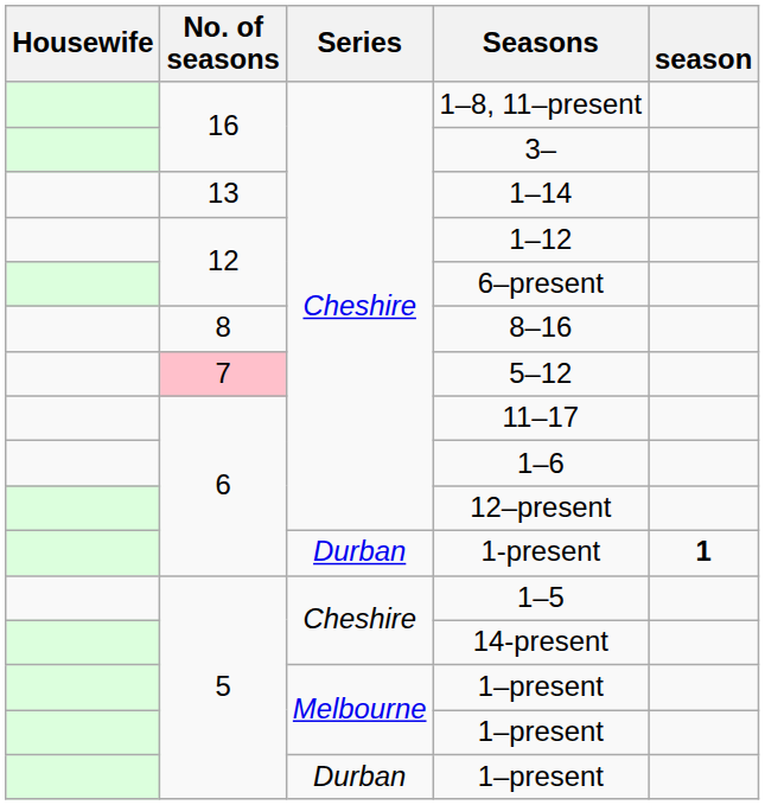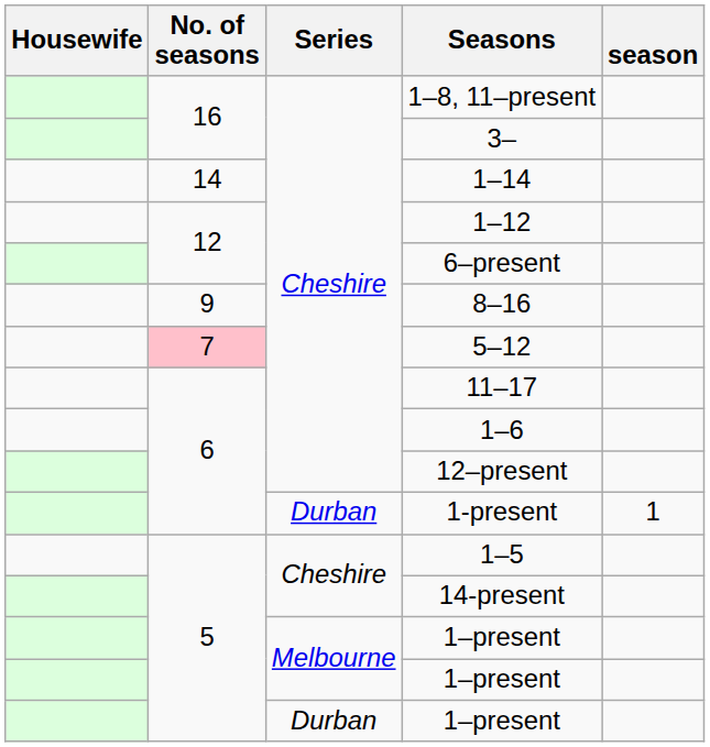1–14 | No. of seasons: 13 -> 14
8–16 | No. of seasons: 8 -> 9
1-present | season: bold -> normal
